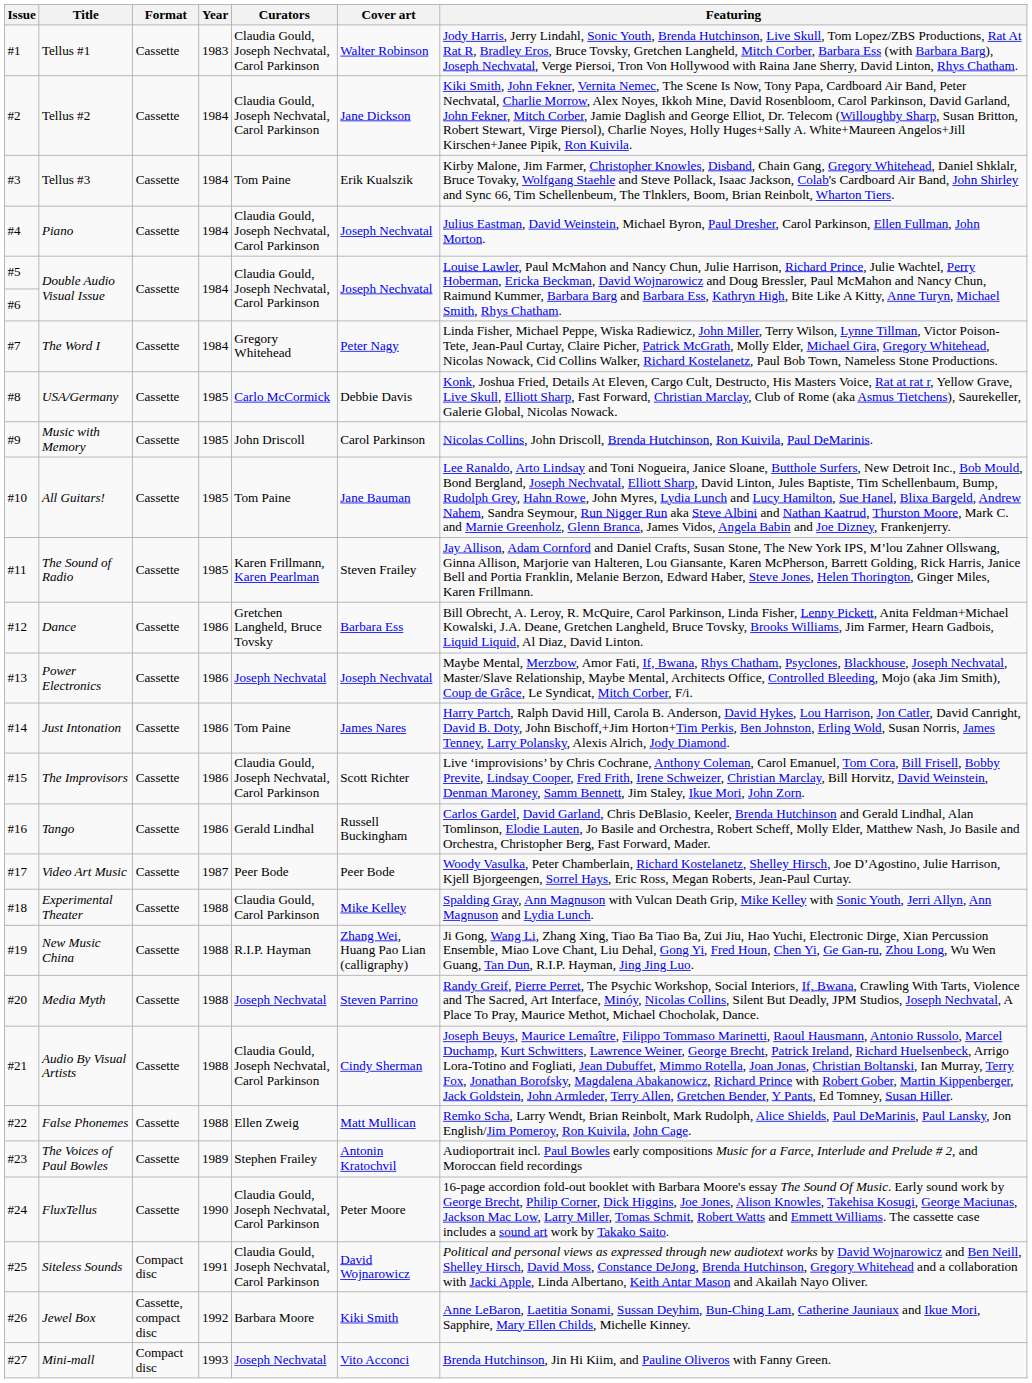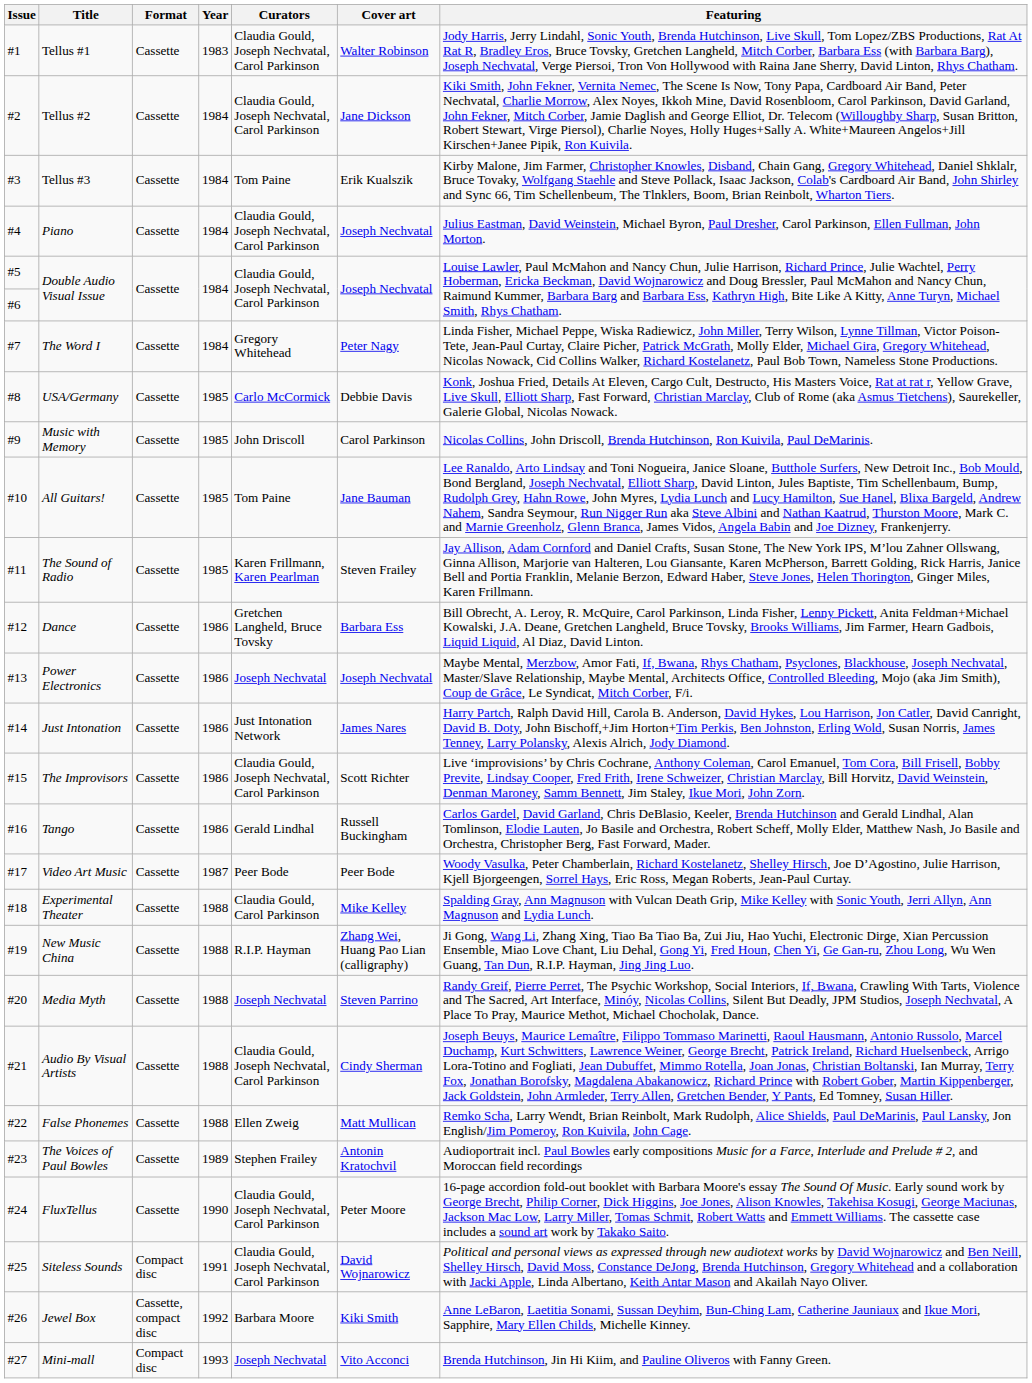Just Intonation | Curators: Tom Paine -> Just Intonation Network
